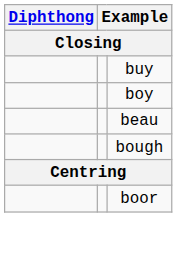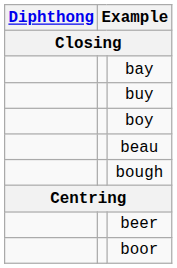+ row: bay
+ row: beer
